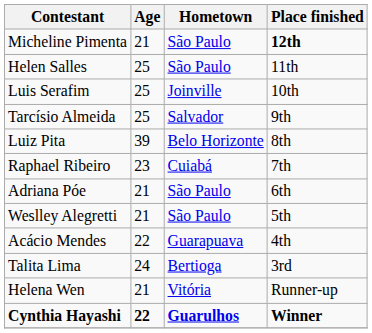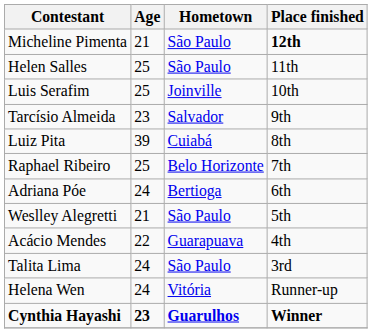Tarcísio Almeida | Age: 25 -> 23
Luiz Pita | Hometown: Belo Horizonte -> Cuiabá
Raphael Ribeiro | Age: 23 -> 25
Raphael Ribeiro | Hometown: Cuiabá -> Belo Horizonte
Adriana Póe | Age: 21 -> 24
Adriana Póe | Hometown: São Paulo -> Bertioga
Talita Lima | Hometown: Bertioga -> São Paulo
Helena Wen | Age: 21 -> 24
Cynthia Hayashi | Age: 22 -> 23
